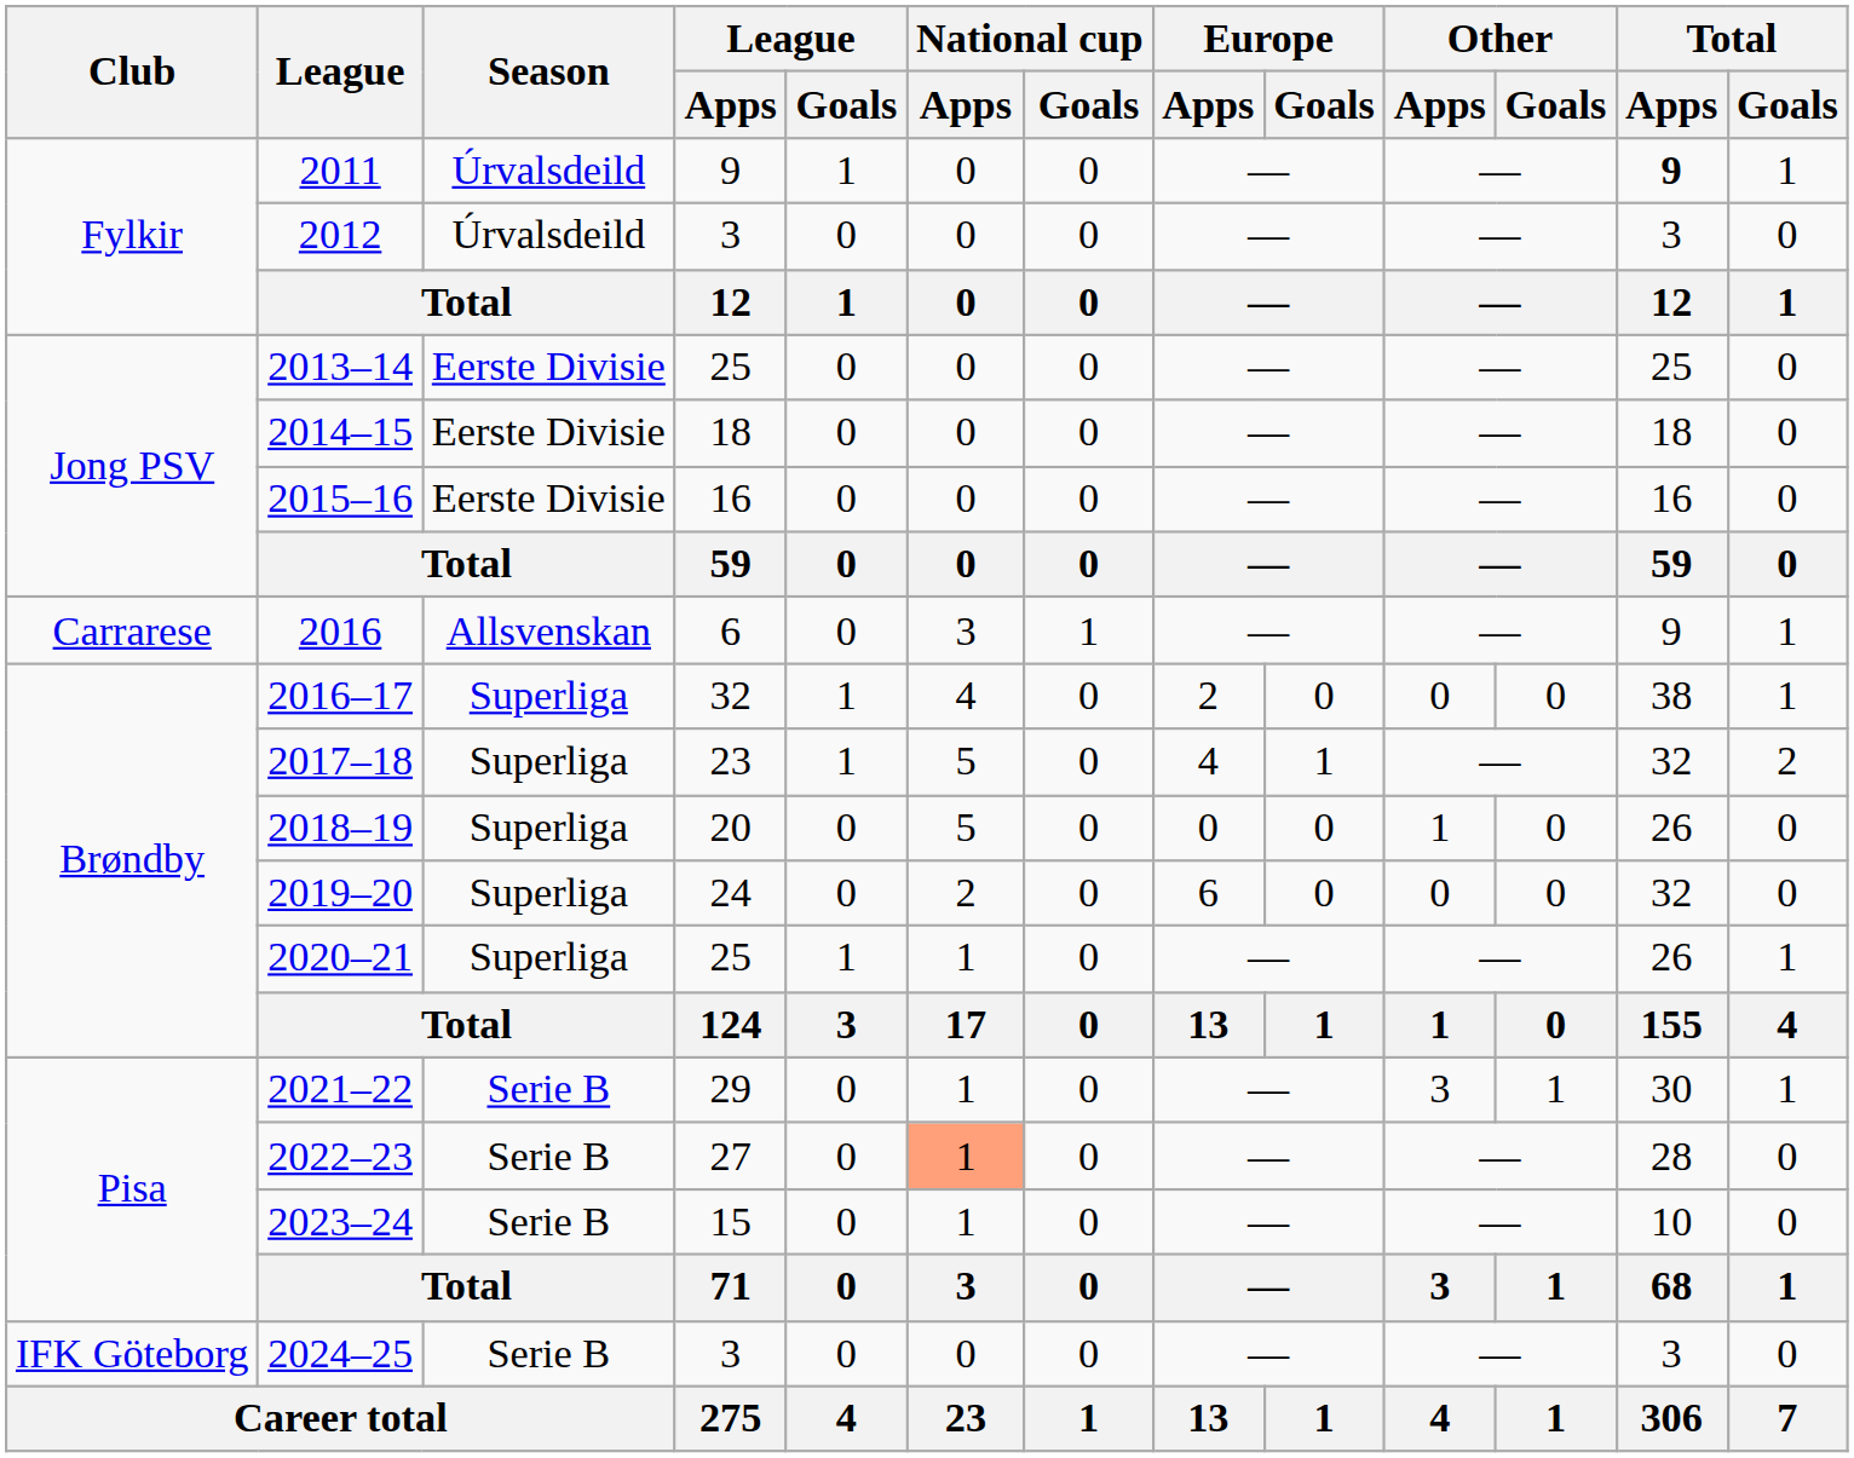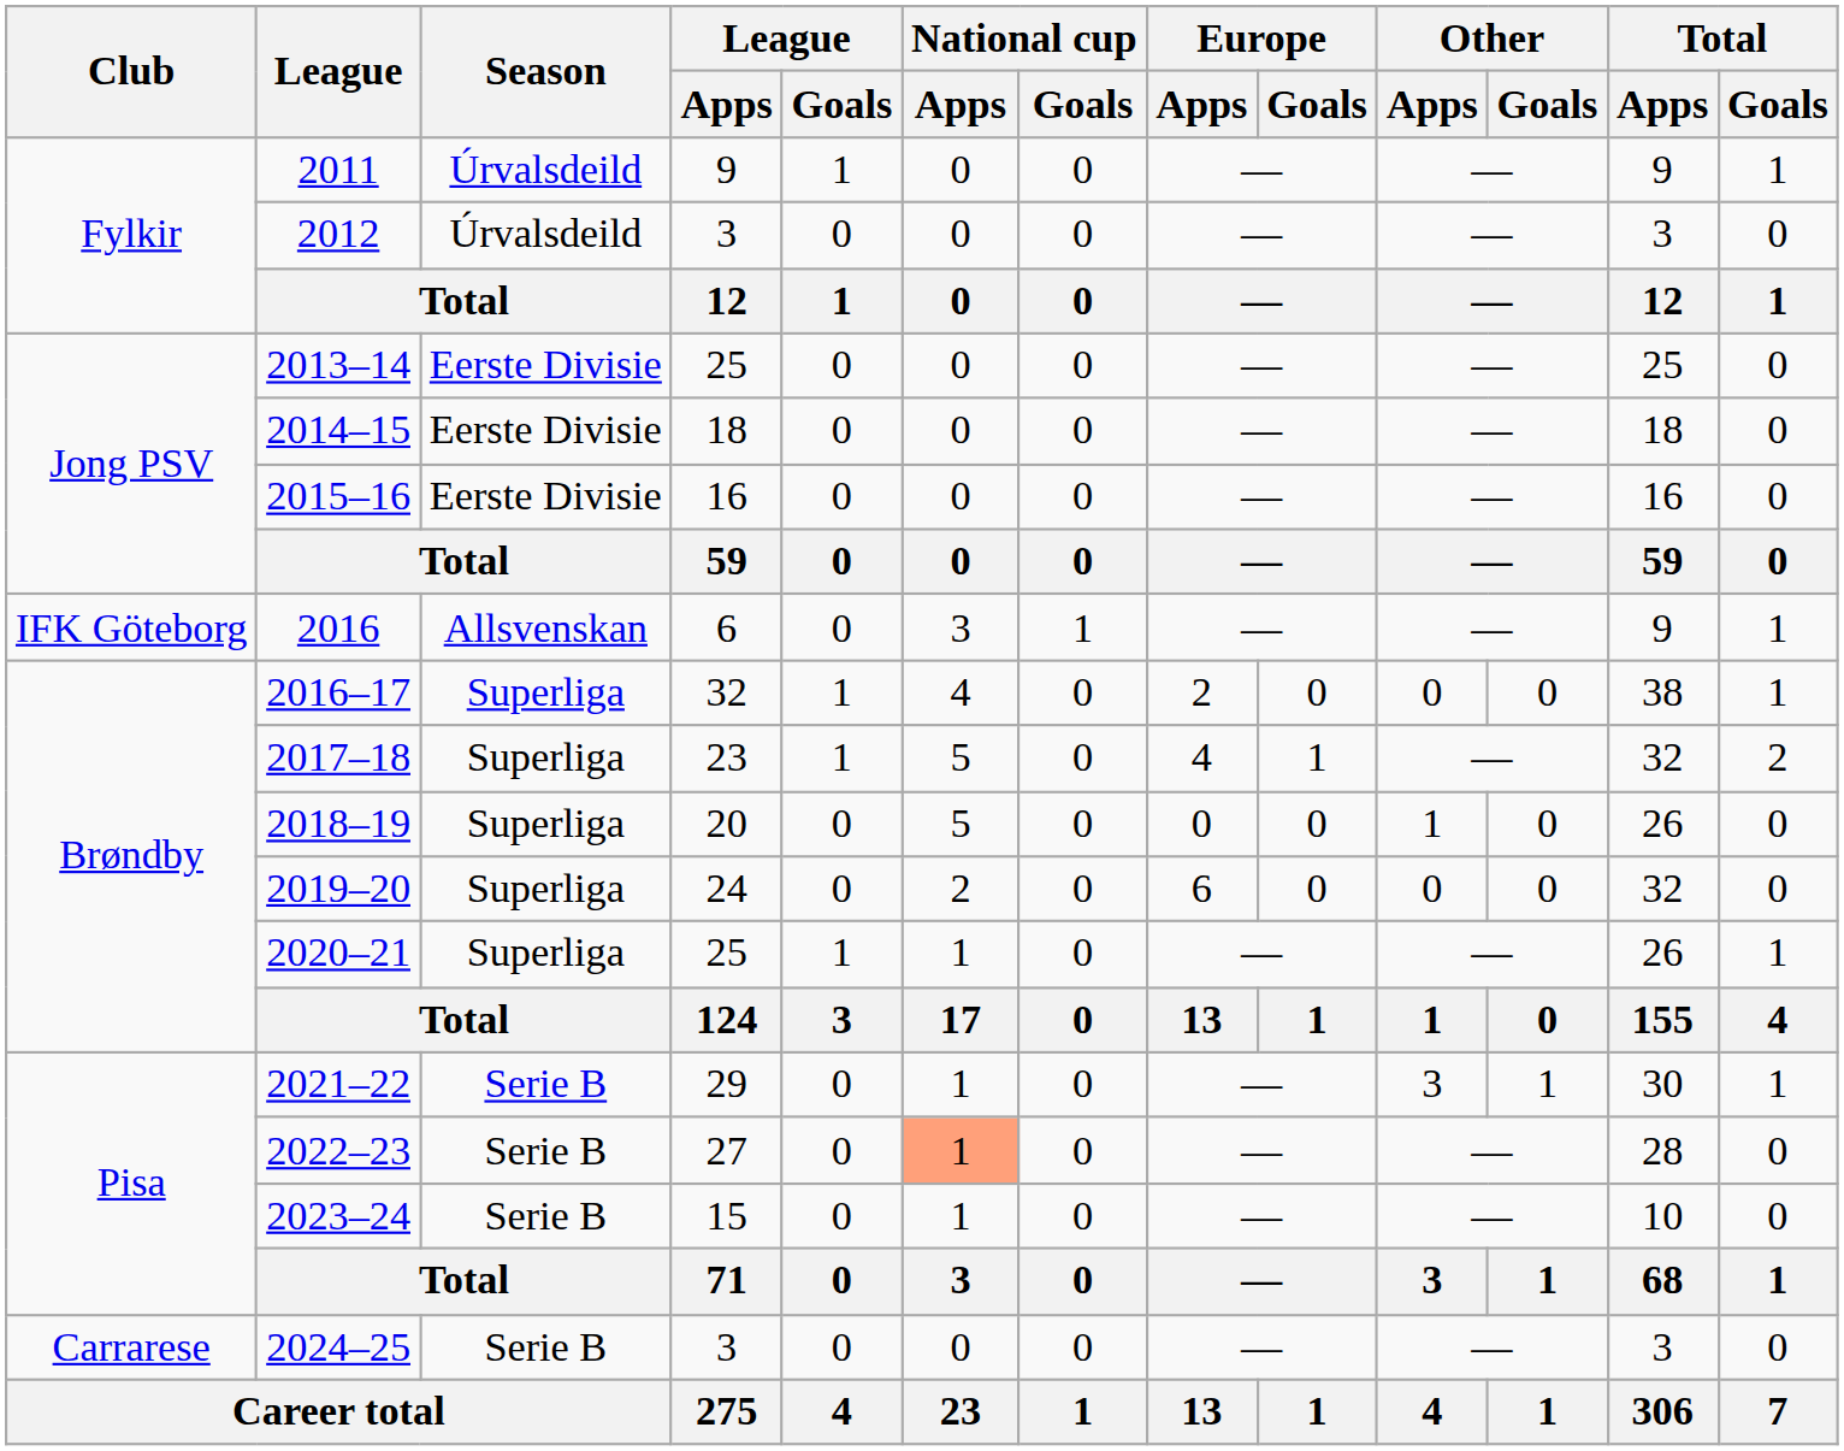2011 | Total / Apps: bold -> normal
2016 | Club: Carrarese -> IFK Göteborg
2024–25 | Club: IFK Göteborg -> Carrarese
